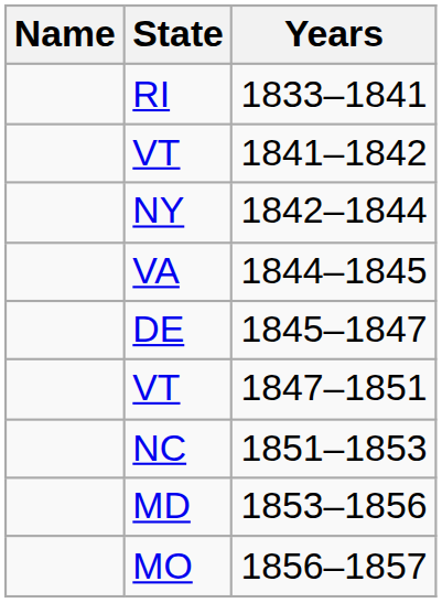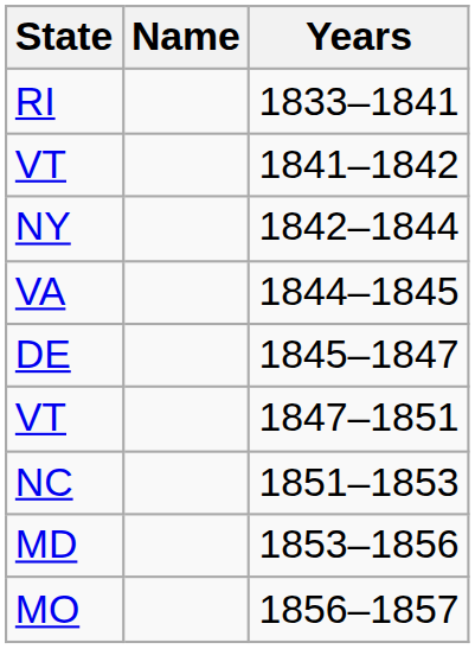columns swapped: Name <-> State
